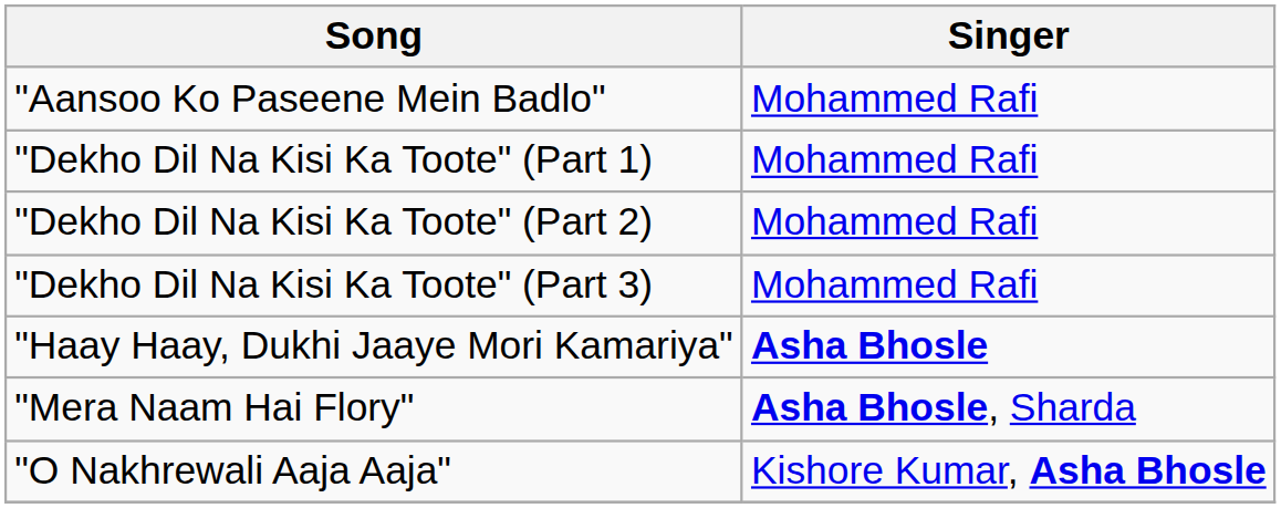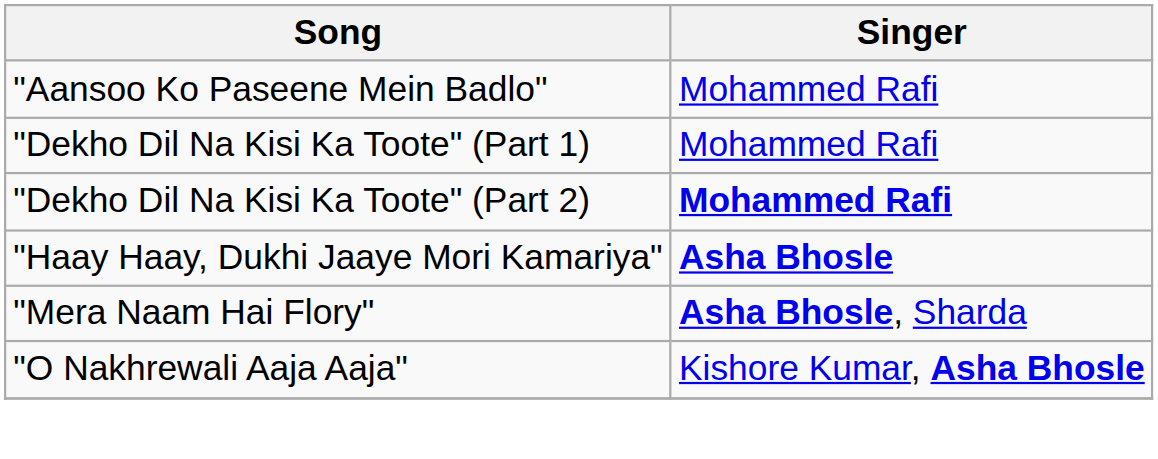"Dekho Dil Na Kisi Ka Toote" (Part 2) | Singer: normal -> bold
- row: "Dekho Dil Na Kisi Ka Toote" (Part 3) | Mohammed Rafi
